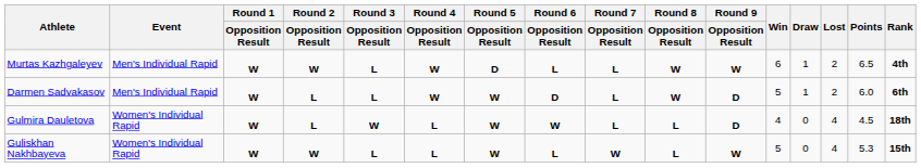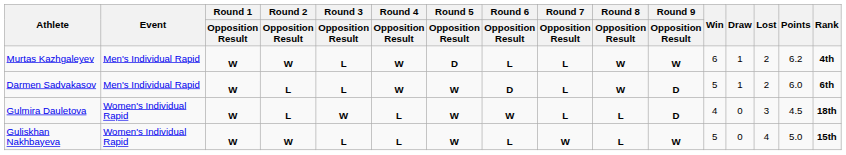Murtas Kazhgaleyev | Points: 6.5 -> 6.2
Gulmira Dauletova | Lost: 4 -> 3
Guliskhan Nakhbayeva | Points: 5.3 -> 5.0
